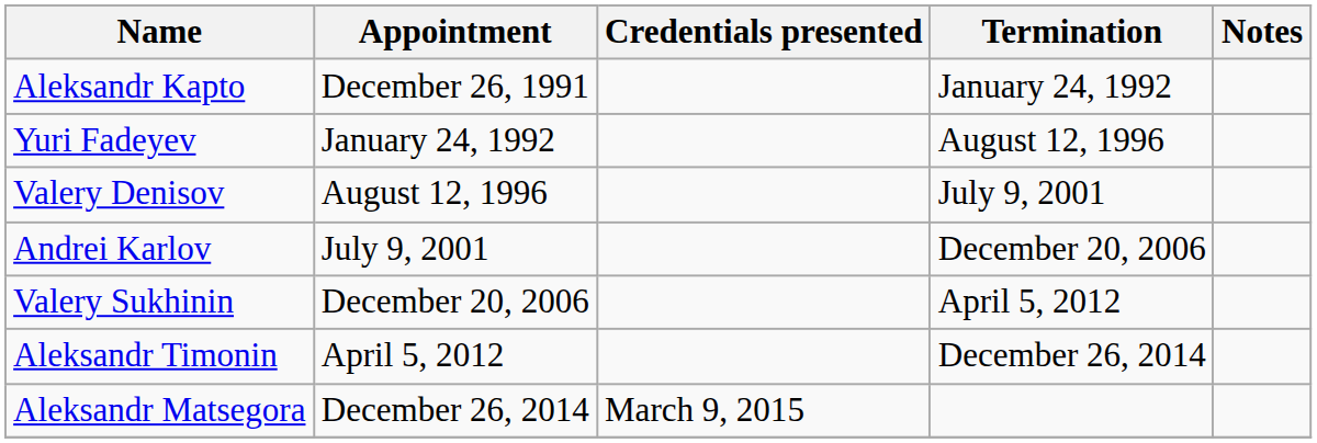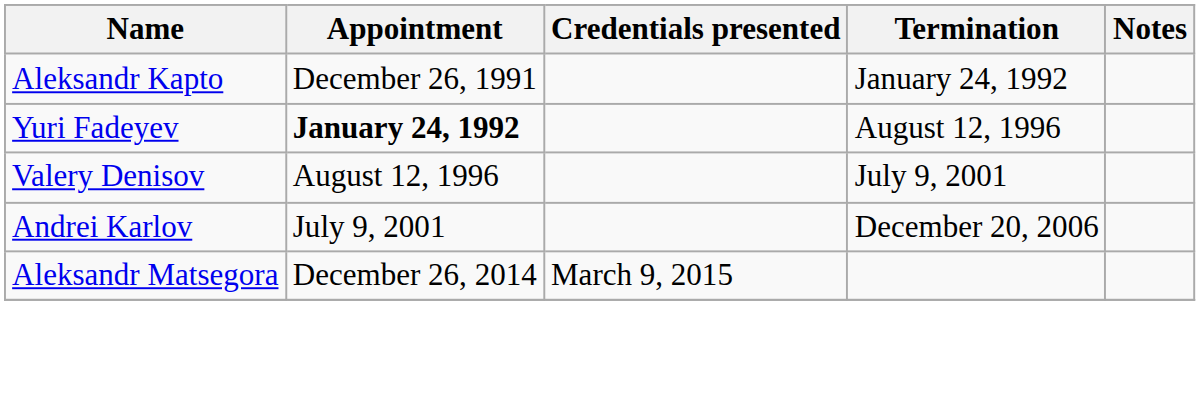Yuri Fadeyev | Appointment: normal -> bold
- row: Valery Sukhinin | December 20, 2006 | April 5, 2012
- row: Aleksandr Timonin | April 5, 2012 | December 26, 2014
